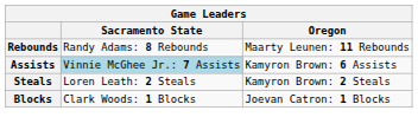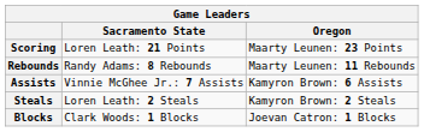+ row: Scoring | Loren Leath: 21 Points | Maarty Leunen: 23 Points
Assists | Sacramento State: lightblue background -> no background
